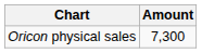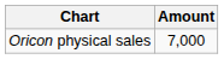Oricon physical sales | Amount: 7,300 -> 7,000
